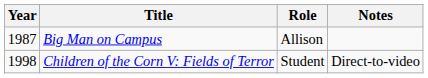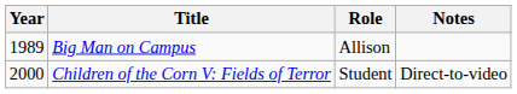Big Man on Campus | Year: 1987 -> 1989
Children of the Corn V: Fields of Terror | Year: 1998 -> 2000
